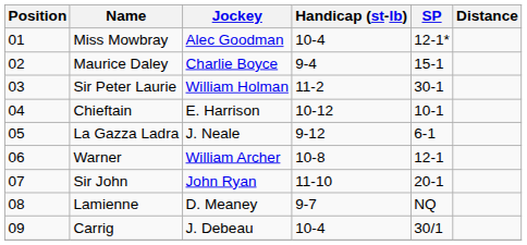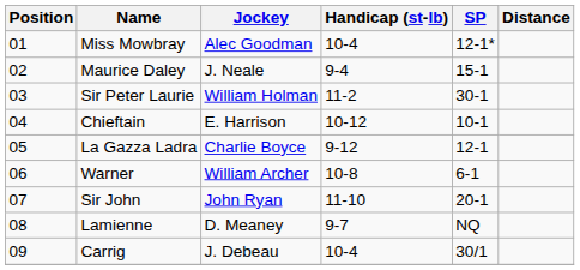Maurice Daley | Jockey: Charlie Boyce -> J. Neale
La Gazza Ladra | Jockey: J. Neale -> Charlie Boyce
La Gazza Ladra | SP: 6-1 -> 12-1
Warner | SP: 12-1 -> 6-1
